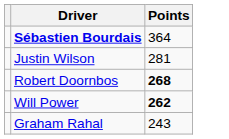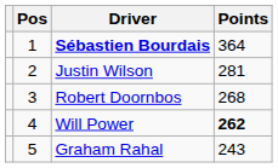+ column: Pos | 1 | 2 | 3 | 4 | 5
Robert Doornbos | Points: bold -> normal
